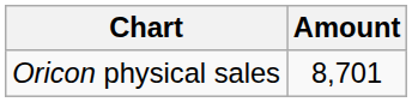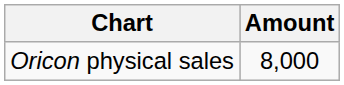Oricon physical sales | Amount: 8,701 -> 8,000
